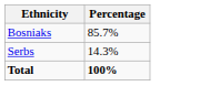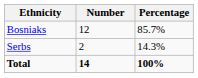+ column: Number | 12 | 2 | 14
